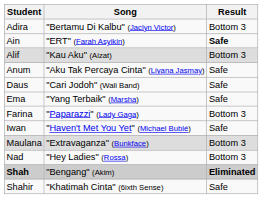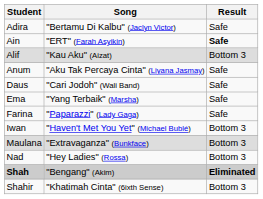Adira | Result: Bottom 3 -> Safe
Farina | Result: Bottom 3 -> Safe
Iwan | Result: Safe -> Bottom 3
Shahir | Result: Safe -> Bottom 3
